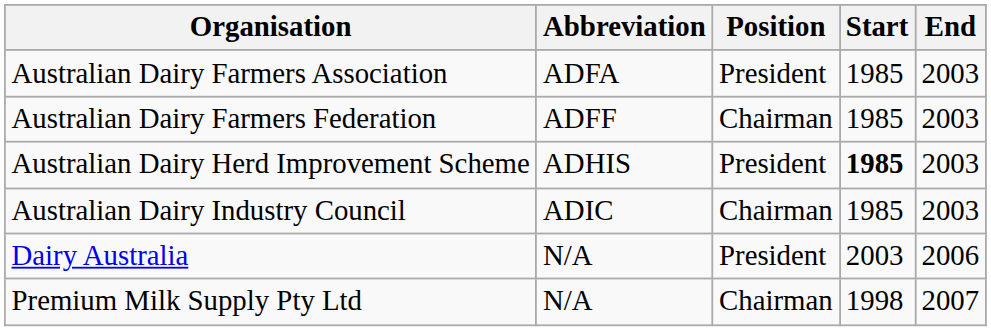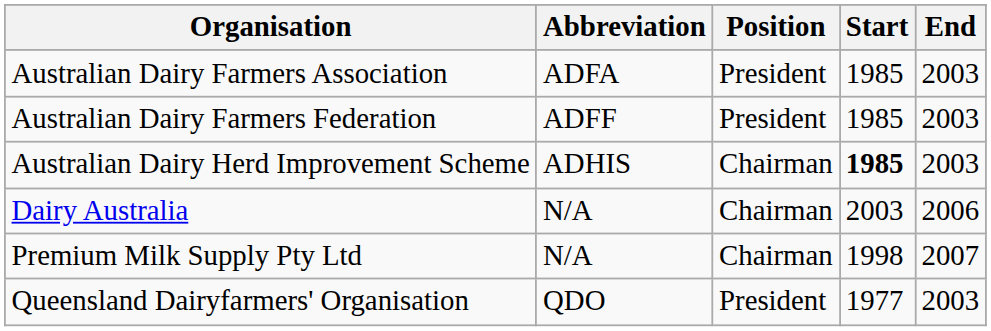Australian Dairy Farmers Federation | Position: Chairman -> President
Australian Dairy Herd Improvement Scheme | Position: President -> Chairman
- row: Australian Dairy Industry Council | ADIC | Chairman | 1985 | 2003
Dairy Australia | Position: President -> Chairman
+ row: Queensland Dairyfarmers' Organisation | QDO | President | 1977 | 2003
